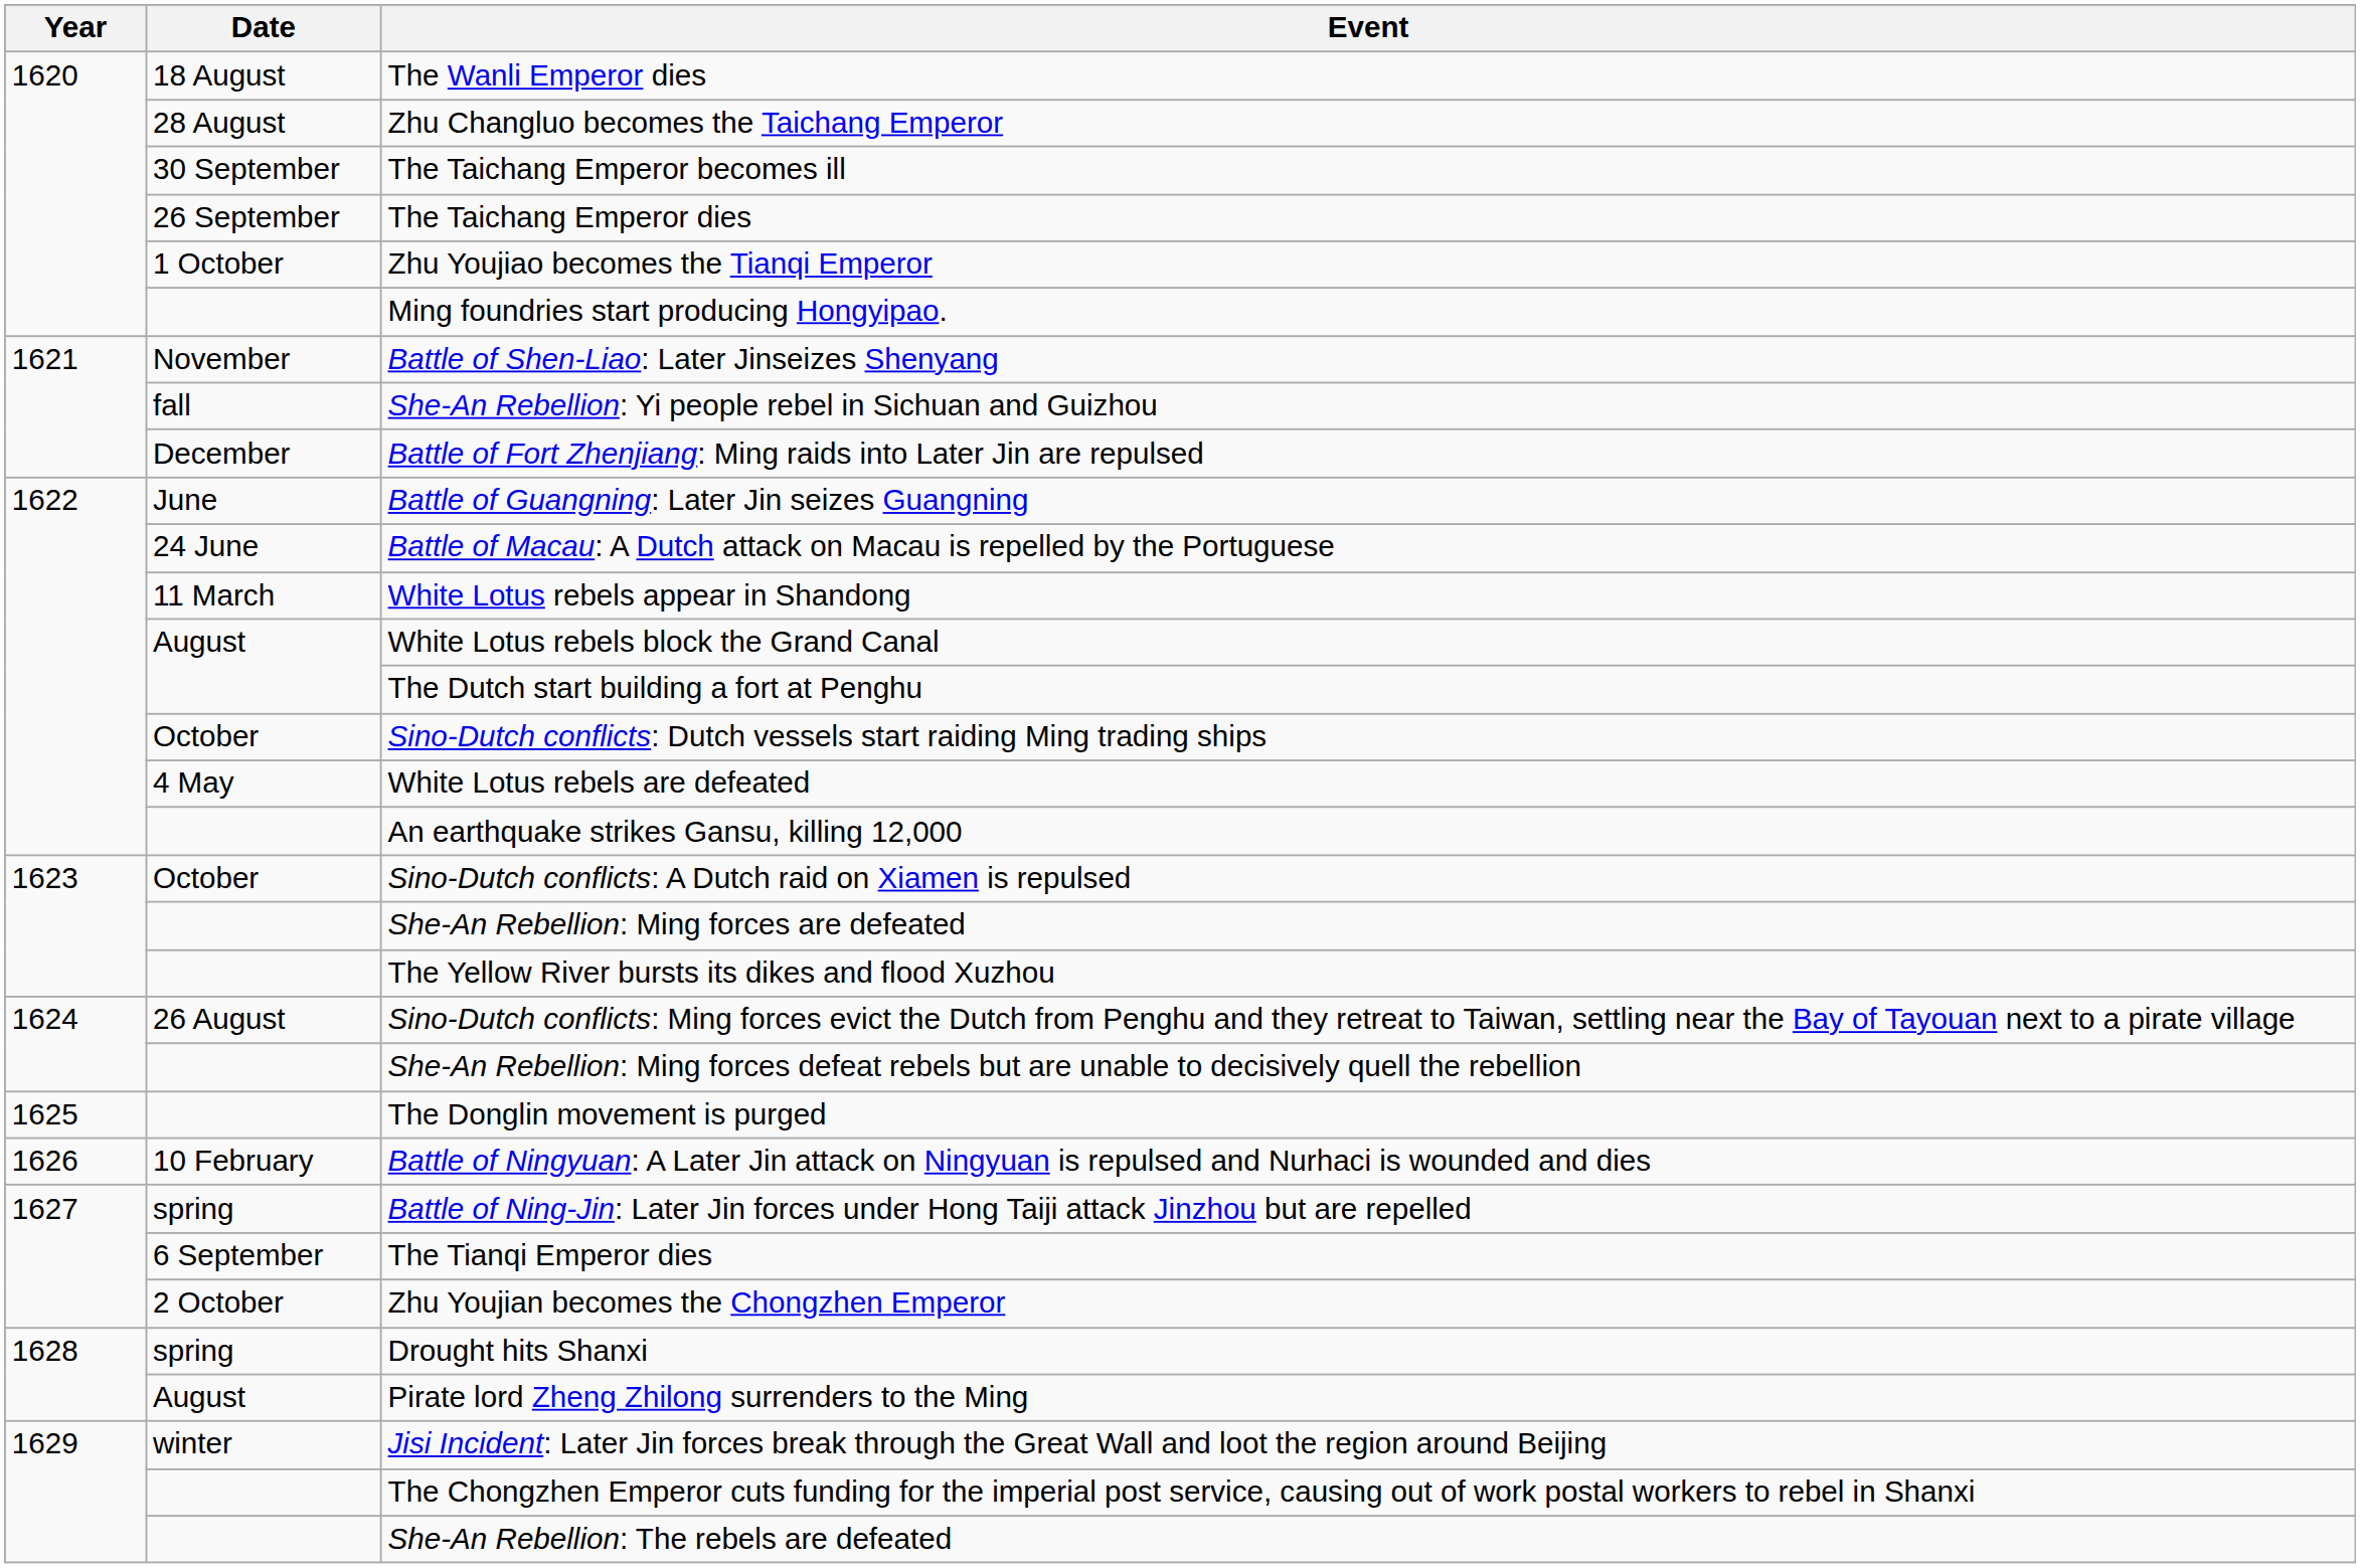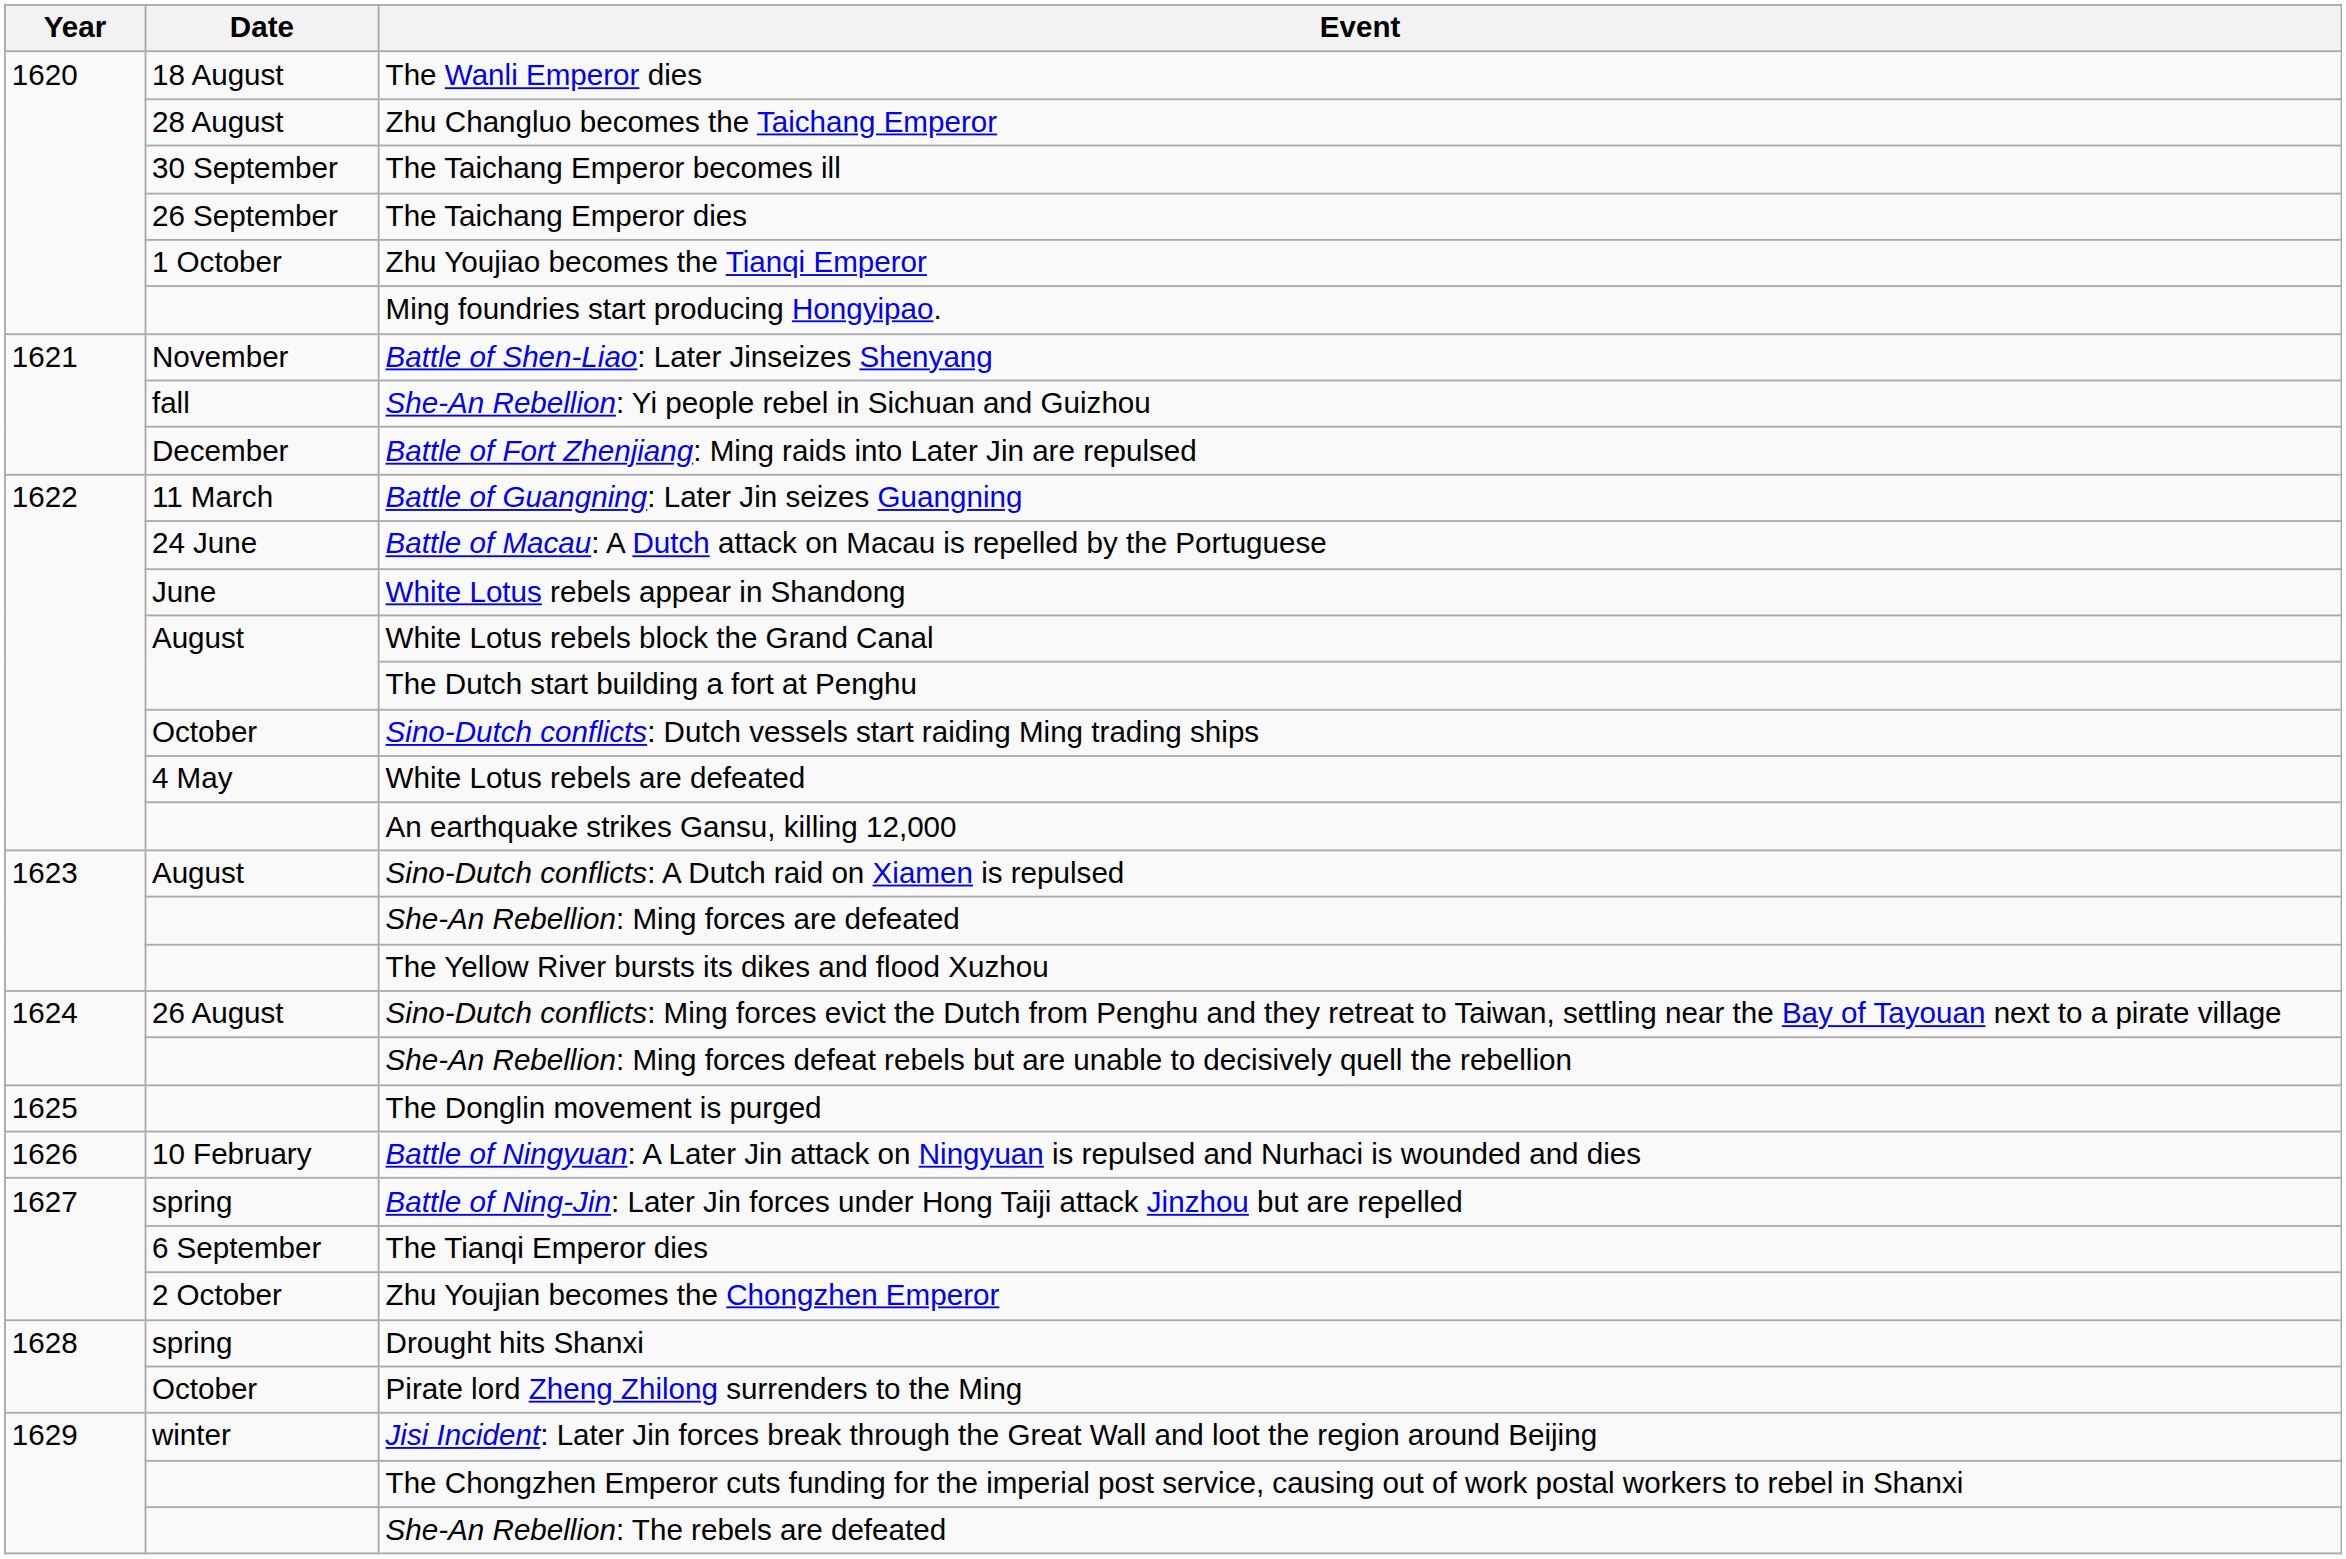Battle of Guangning: Later Jin seizes Guangning | Date: June -> 11 March
White Lotus rebels appear in Shandong | Date: 11 March -> June
Sino-Dutch conflicts: A Dutch raid on Xiamen is repulsed | Date: October -> August
Pirate lord Zheng Zhilong surrenders to the Ming | Date: August -> October
